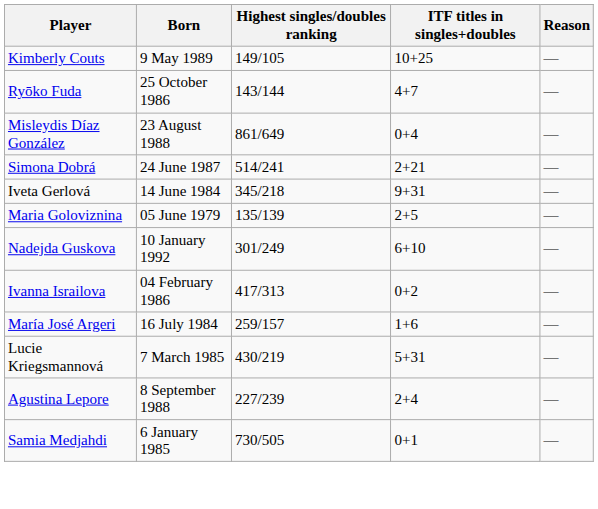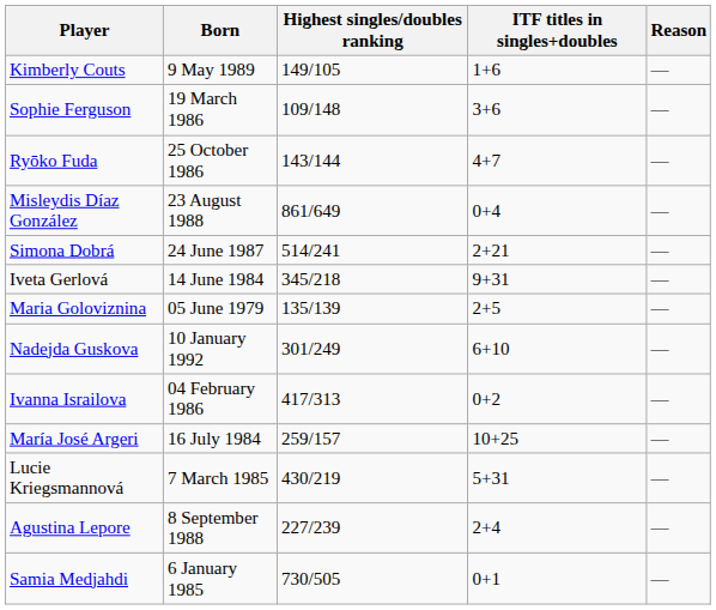Kimberly Couts | ITF titles in singles+doubles: 10+25 -> 1+6
+ row: Sophie Ferguson | 19 March 1986 | 109/148 | 3+6 | —
María José Argeri | ITF titles in singles+doubles: 1+6 -> 10+25
